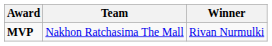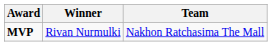columns swapped: Winner <-> Team
